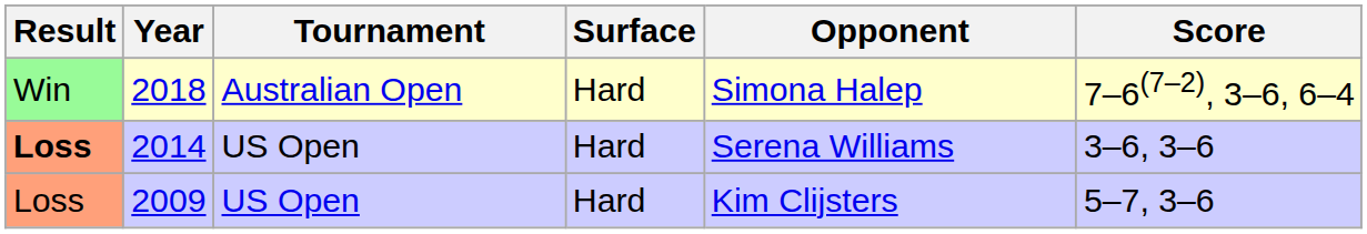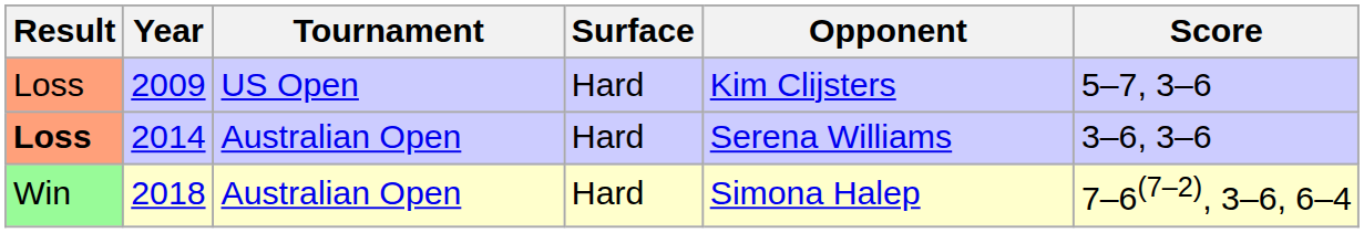rows swapped: 2009 <-> 2018
2014 | Tournament: US Open -> Australian Open
